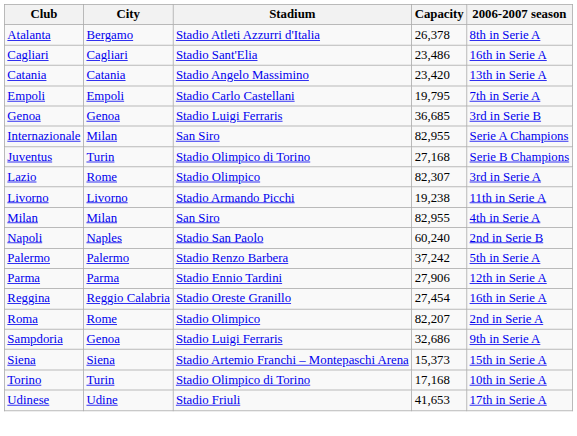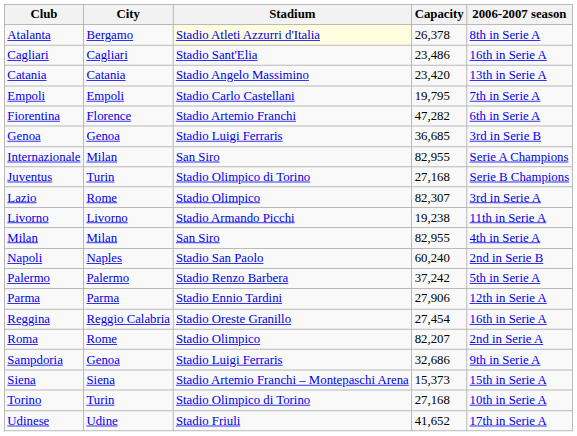Atalanta | Stadium: no background -> lightyellow background
+ row: Fiorentina | Florence | Stadio Artemio Franchi | 47,282 | 6th in Serie A
Torino | Capacity: 17,168 -> 27,168
Udinese | Capacity: 41,653 -> 41,652
